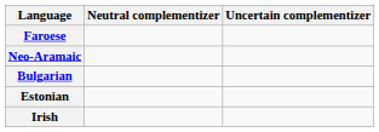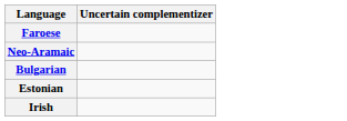- column: Neutral complementizer
